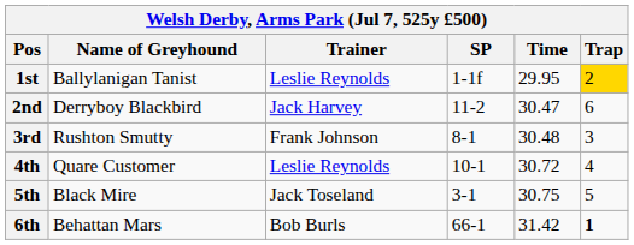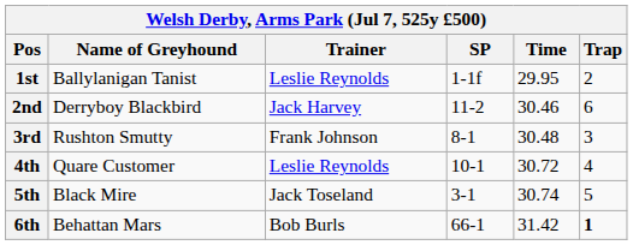1st | Trap: gold background -> no background
2nd | Time: 30.47 -> 30.46
5th | Time: 30.75 -> 30.74
